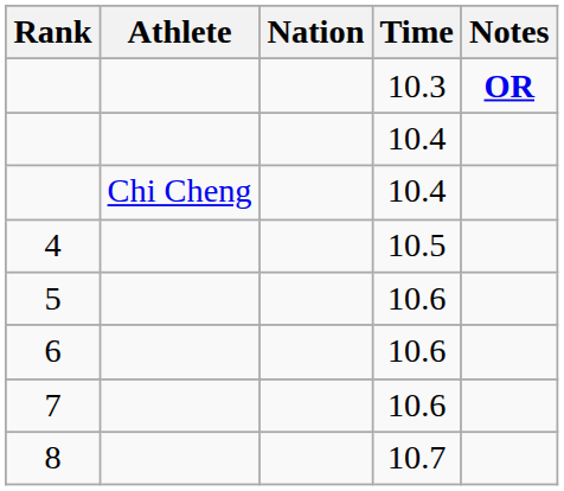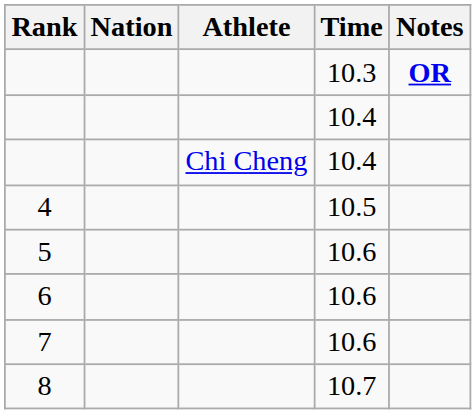columns swapped: Athlete <-> Nation
